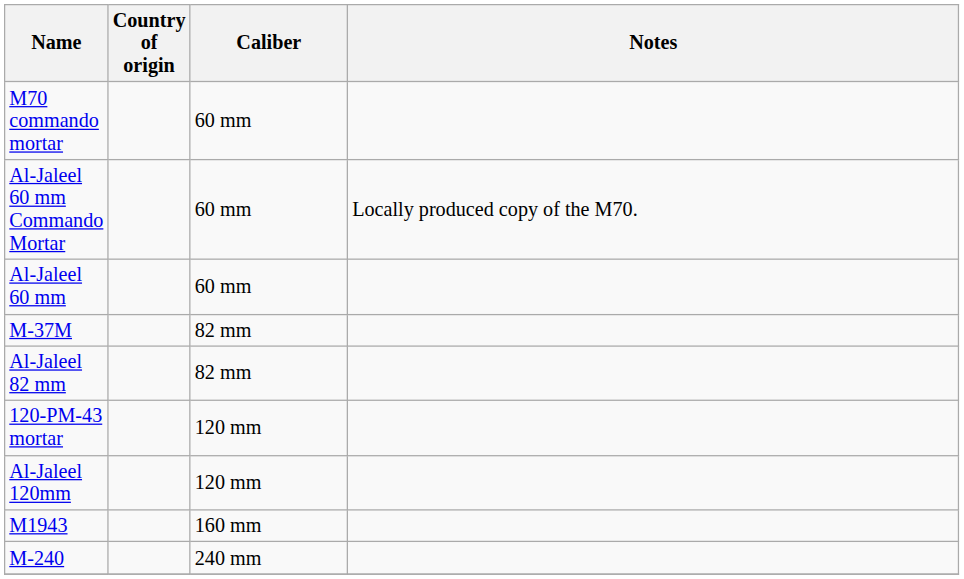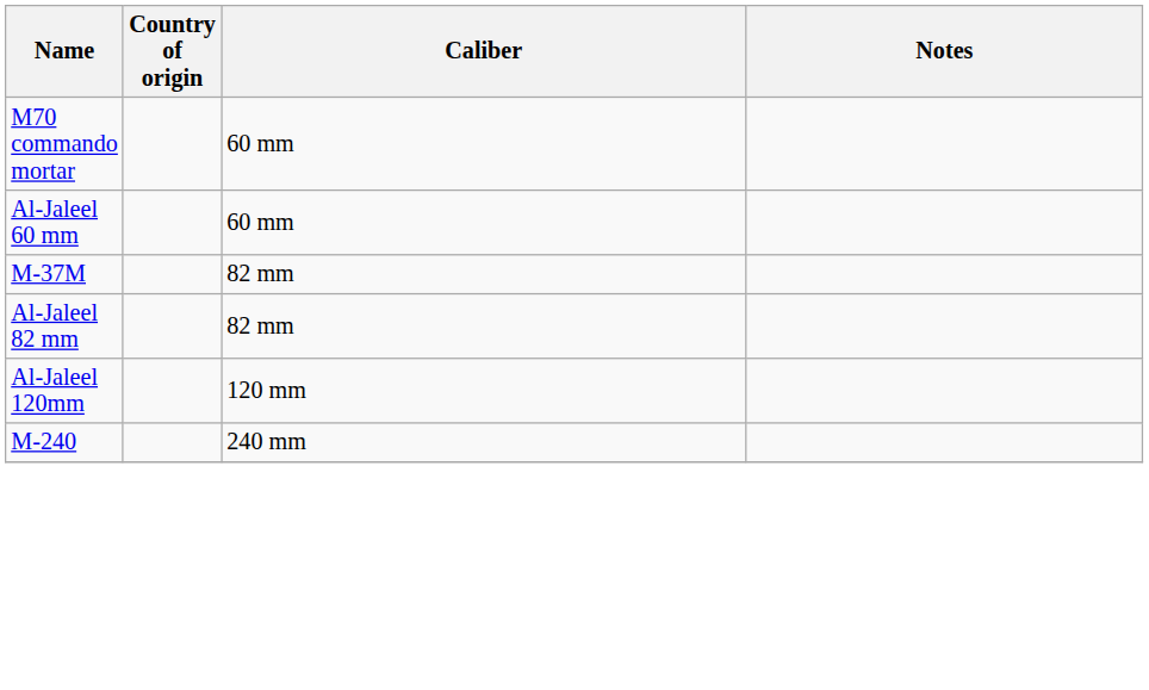- row: Al-Jaleel 60 mm Commando Mortar | 60 mm | Locally produced copy of the M70.
- row: 120-PM-43 mortar | 120 mm
- row: M1943 | 160 mm
